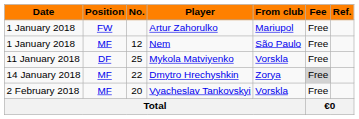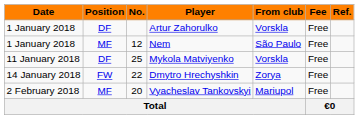Artur Zahorulko | Position: FW -> DF
Artur Zahorulko | From club: Mariupol -> Vorskla
Dmytro Hrechyshkin | Position: MF -> FW
Dmytro Hrechyshkin | Fee: lightgrey background -> no background
Vyacheslav Tankovskyi | From club: Vorskla -> Mariupol
